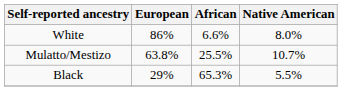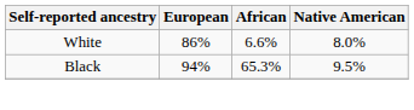- row: Mulatto/Mestizo | 63.8% | 25.5% | 10.7%
Black | European: 29% -> 94%
Black | Native American: 5.5% -> 9.5%
